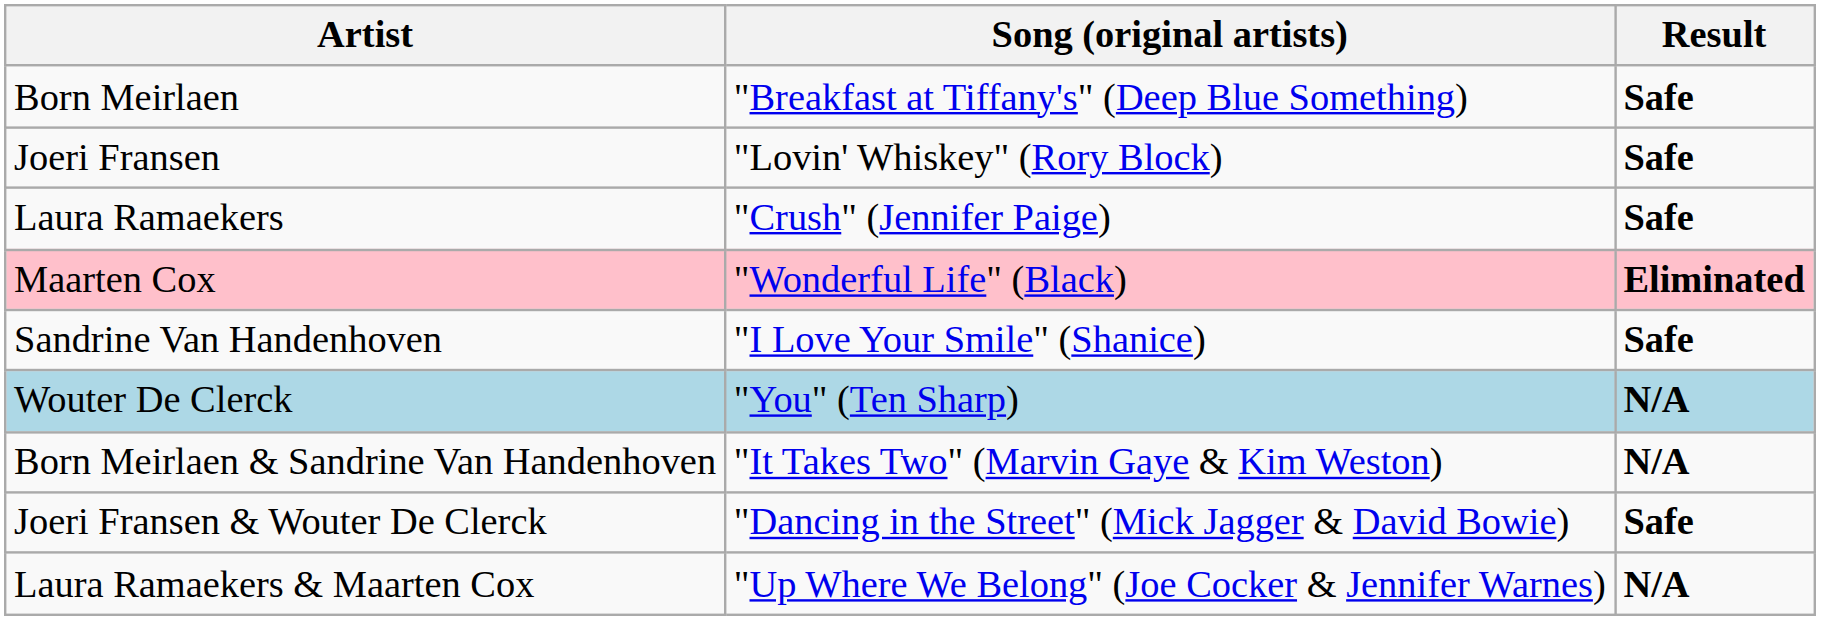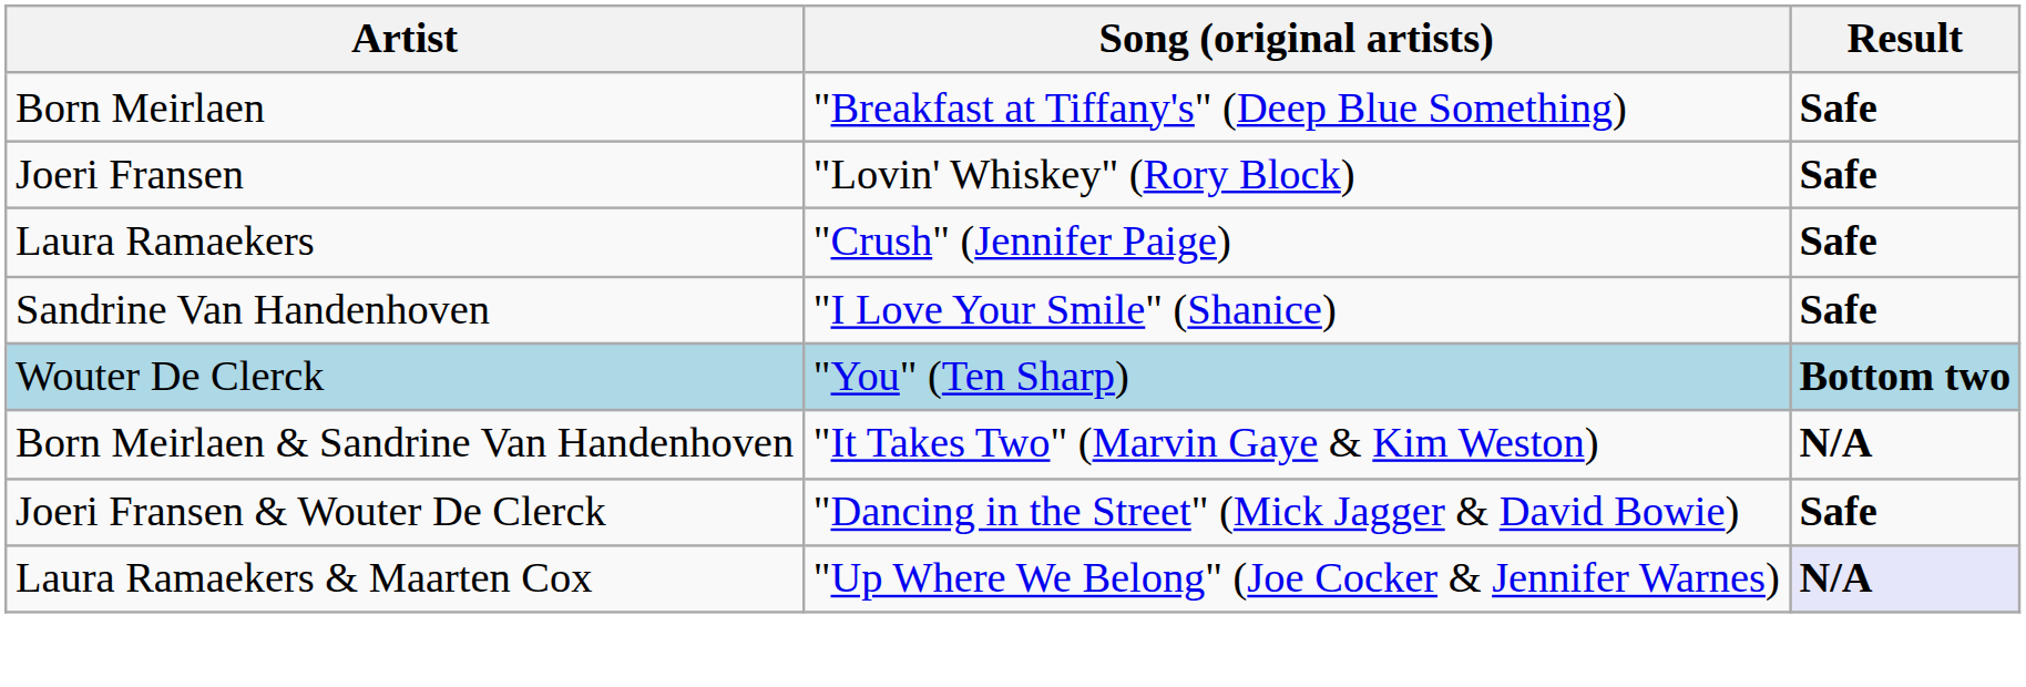- row: Maarten Cox | "Wonderful Life" (Black) | Eliminated
Wouter De Clerck | Result: N/A -> Bottom two
Laura Ramaekers & Maarten Cox | Result: no background -> lavender background
